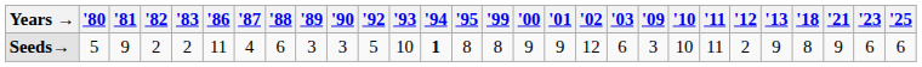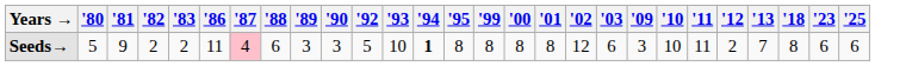- column: '21 | 9
Seeds→ | '87: no background -> pink background
Seeds→ | '00: 9 -> 8
Seeds→ | '01: 9 -> 8
Seeds→ | '13: 9 -> 7
